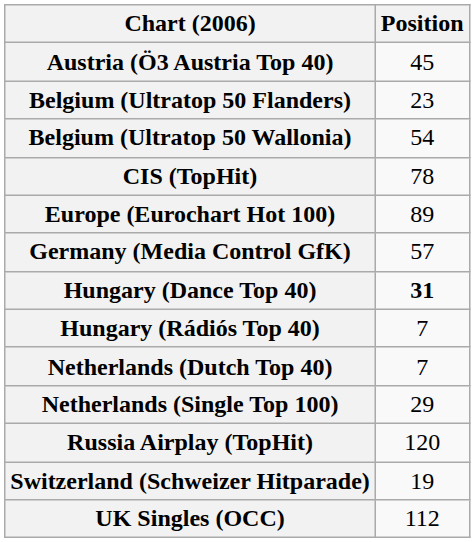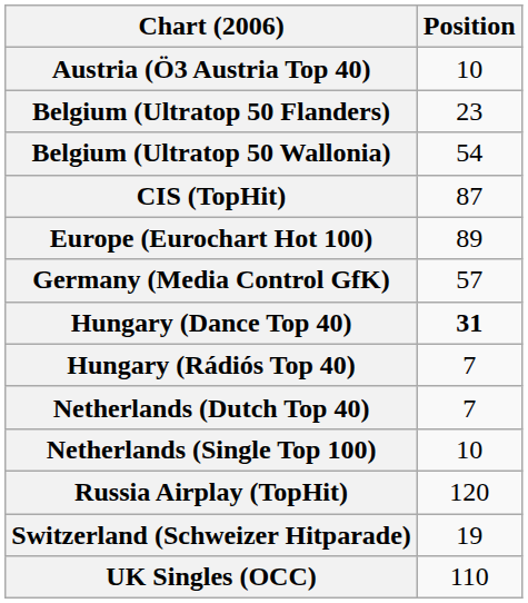Austria (Ö3 Austria Top 40) | Position: 45 -> 10
CIS (TopHit) | Position: 78 -> 87
Netherlands (Single Top 100) | Position: 29 -> 10
UK Singles (OCC) | Position: 112 -> 110
